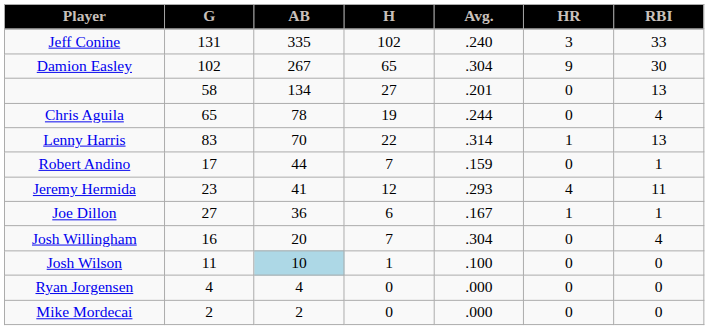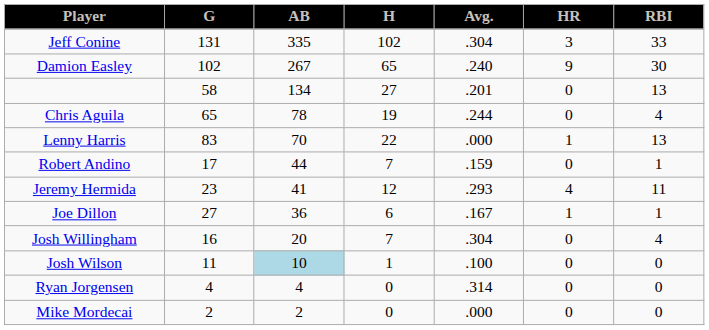Jeff Conine | Avg.: .240 -> .304
Damion Easley | Avg.: .304 -> .240
Lenny Harris | Avg.: .314 -> .000
Ryan Jorgensen | Avg.: .000 -> .314
